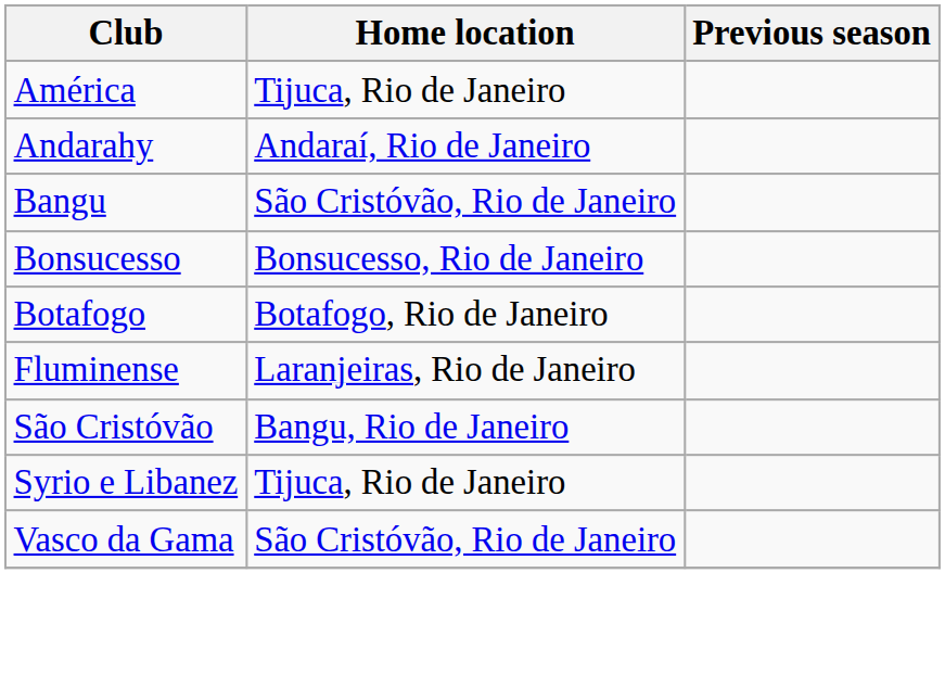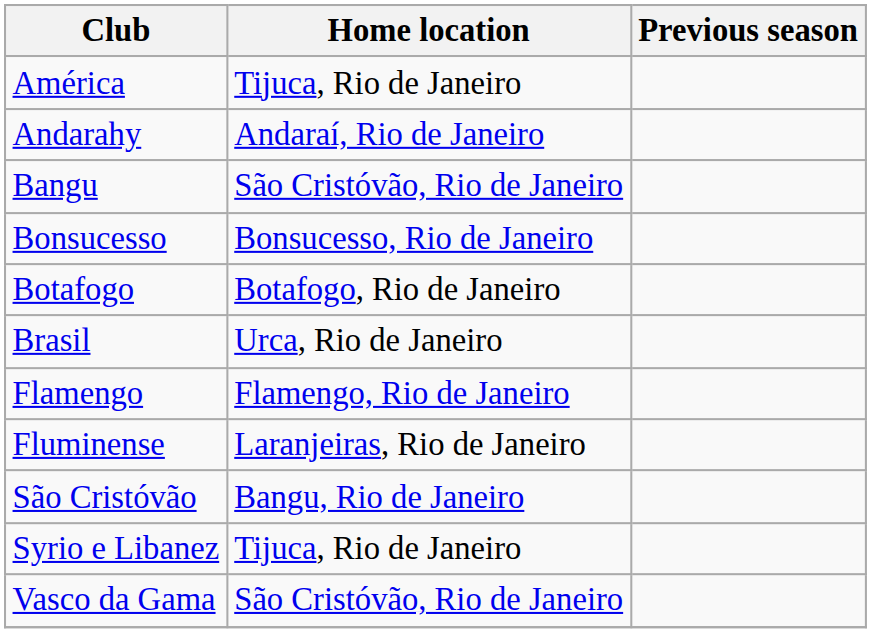+ row: Brasil | Urca, Rio de Janeiro
+ row: Flamengo | Flamengo, Rio de Janeiro
